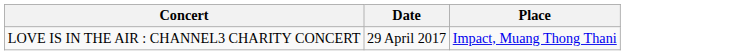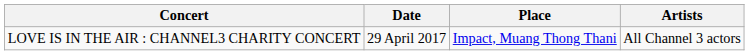+ column: Artists | All Channel 3 actors
